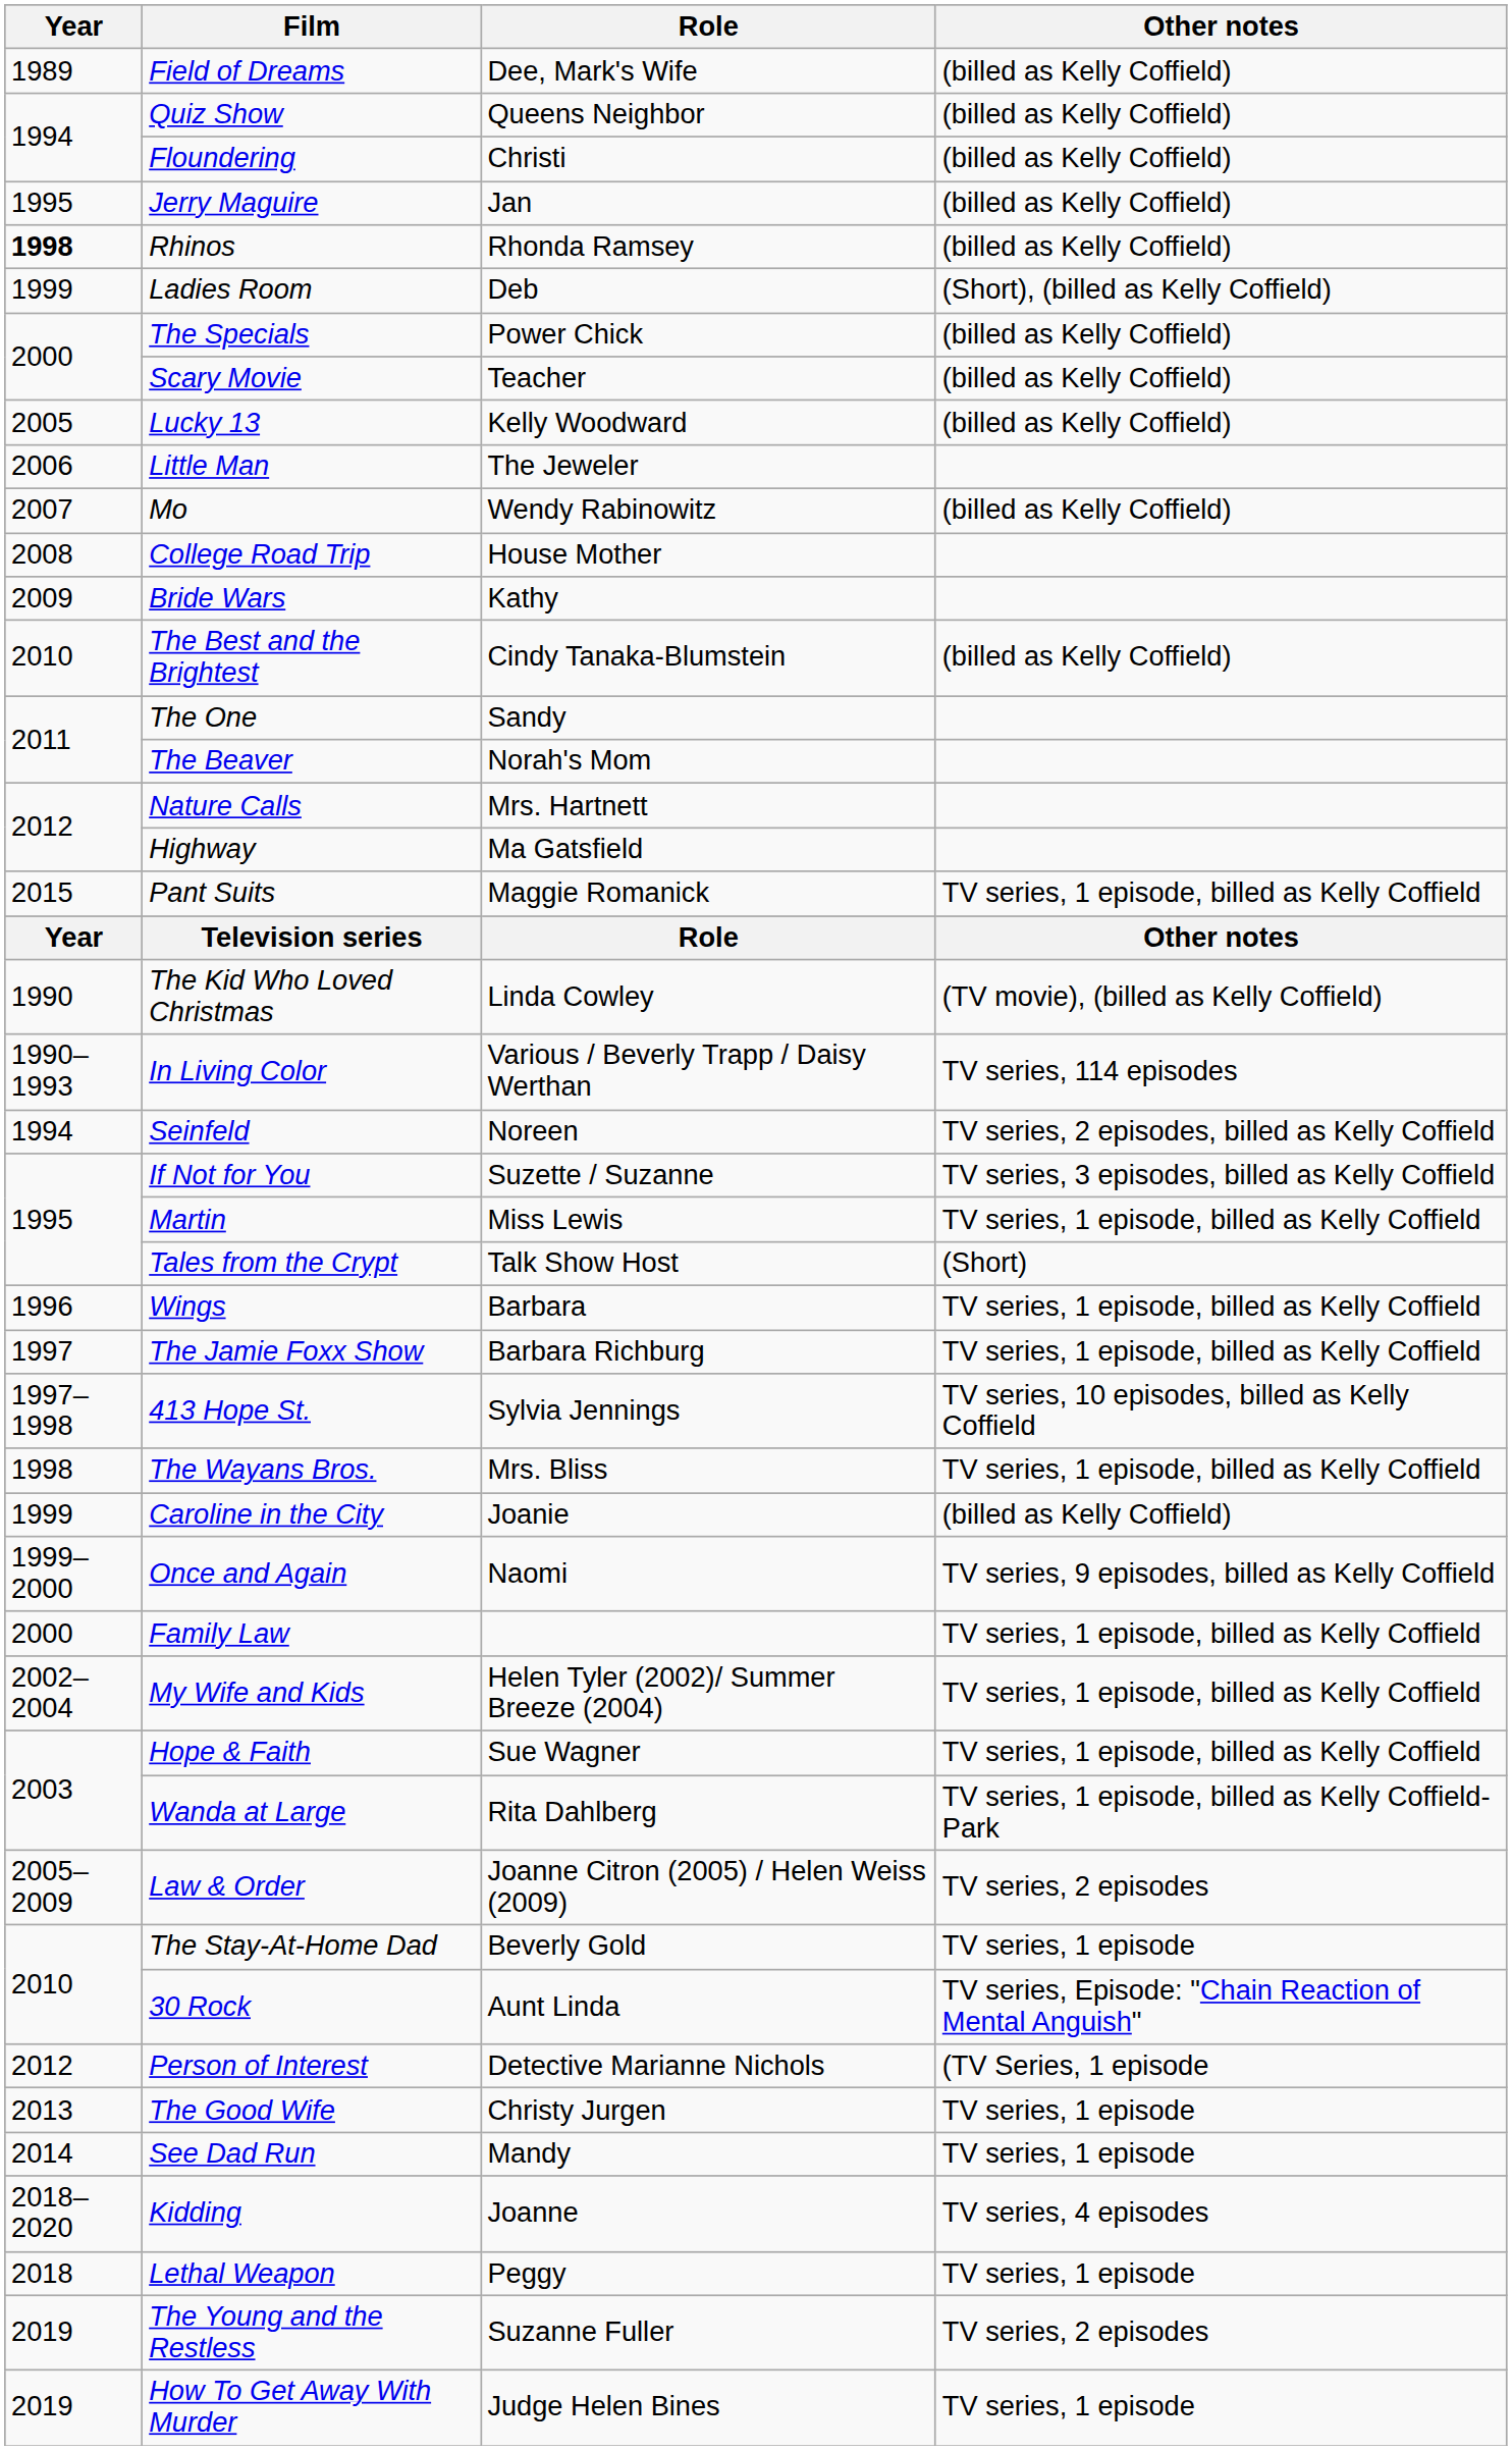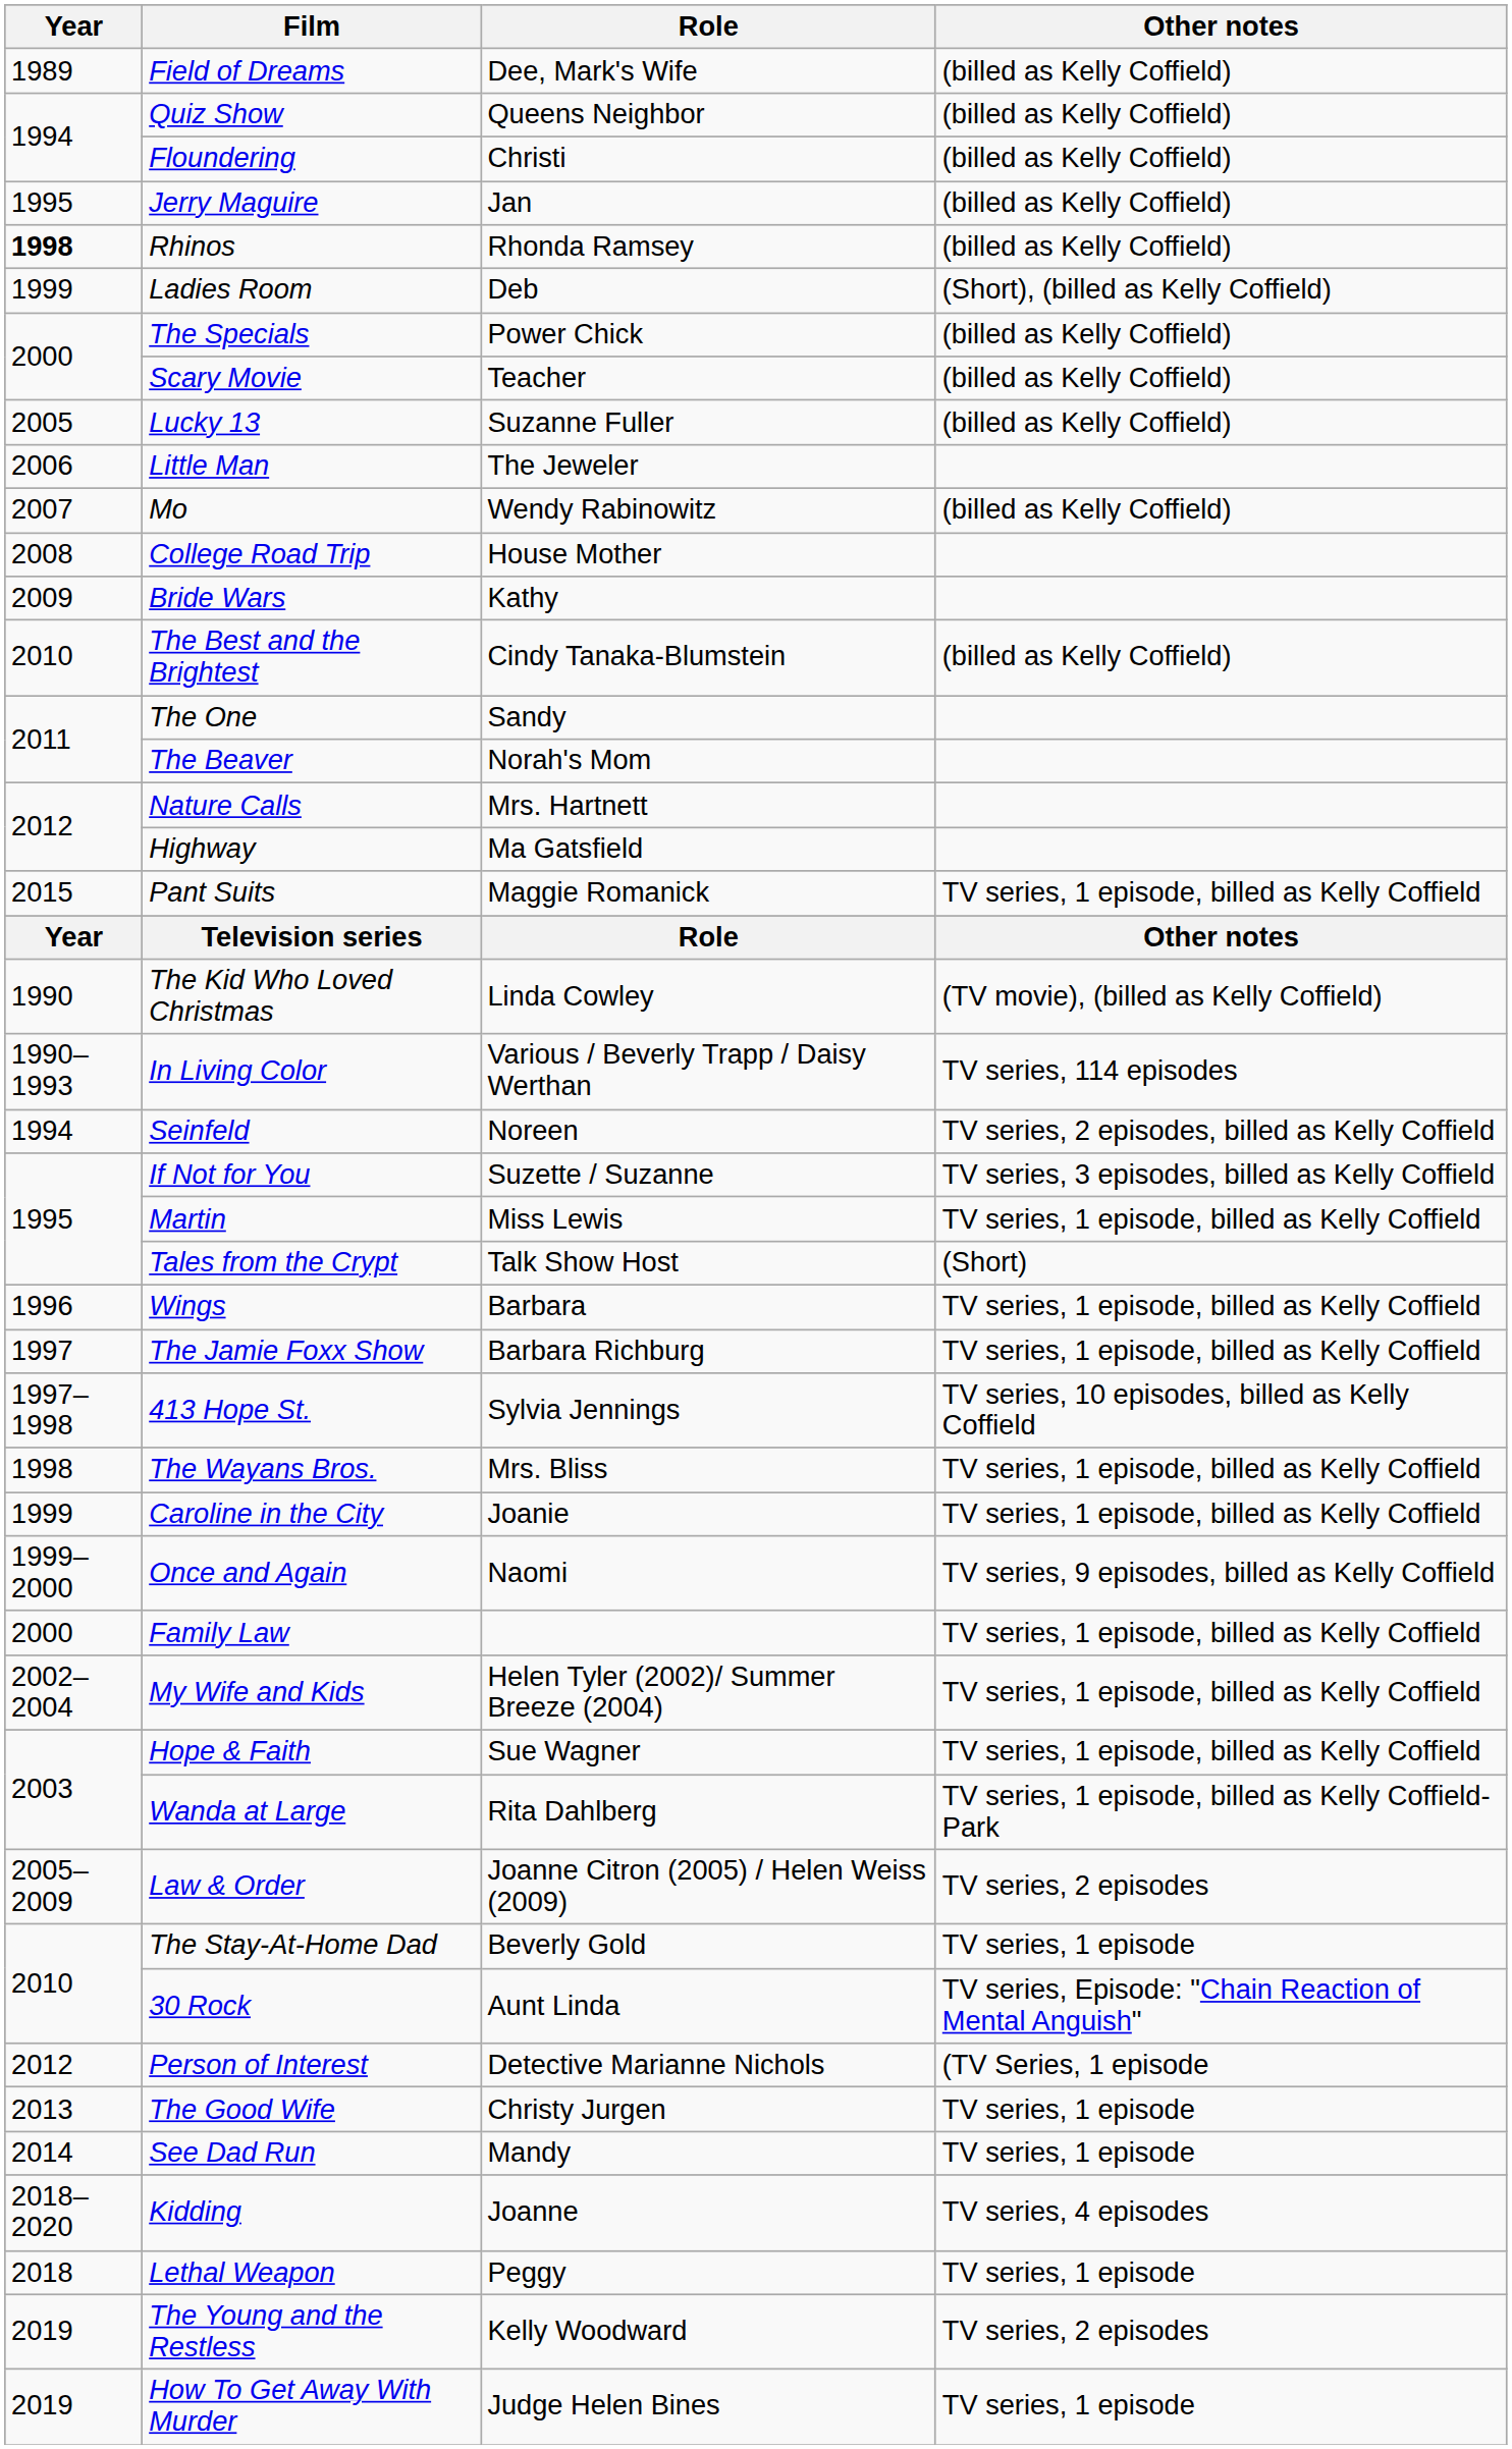Lucky 13 | Role: Kelly Woodward -> Suzanne Fuller
Caroline in the City | Other notes: (billed as Kelly Coffield) -> TV series, 1 episode, billed as Kelly Coffield
The Young and the Restless | Role: Suzanne Fuller -> Kelly Woodward
